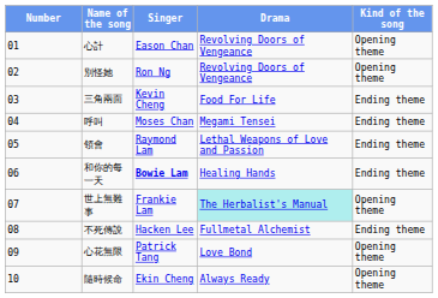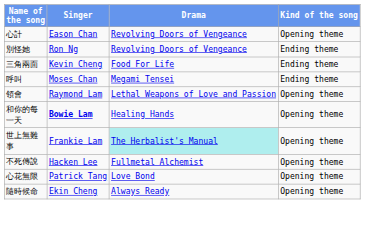- column: Number | 01 | 02 | 03 | 04 | 05 | 06 | 07 | 08 | 09 | 10
別怪她 | Kind of the song: Opening theme -> Ending theme
領會 | Kind of the song: Ending theme -> Opening theme
和你的每一天 | Kind of the song: Ending theme -> Opening theme
不死傳說 | Kind of the song: Ending theme -> Opening theme
